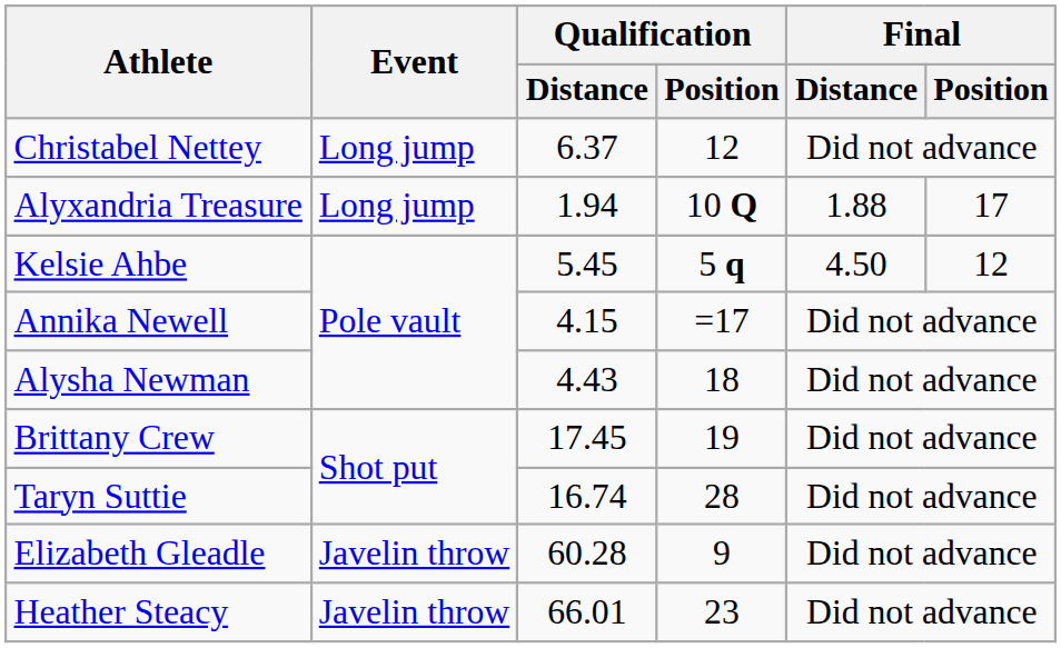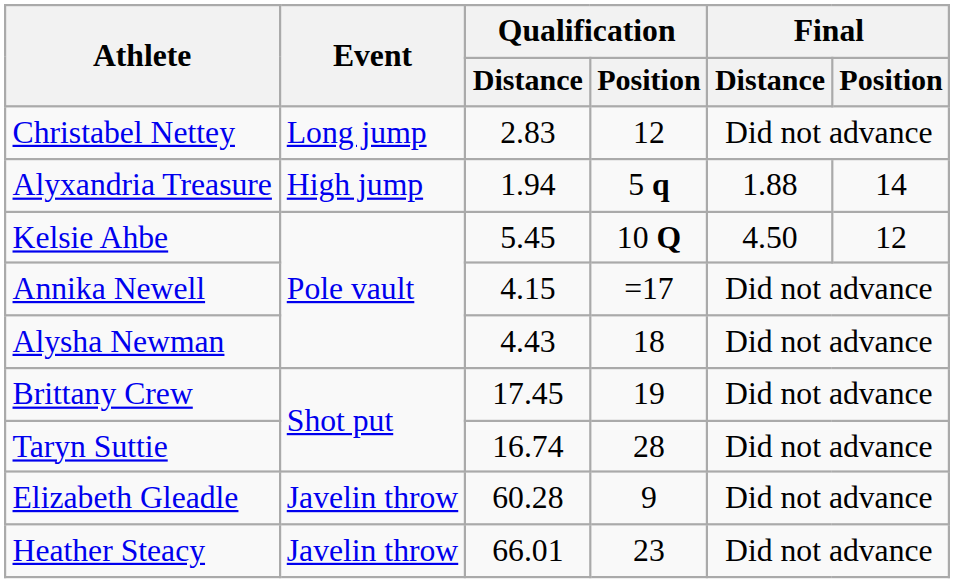Christabel Nettey | Qualification / Distance: 6.37 -> 2.83
Alyxandria Treasure | Event: Long jump -> High jump
Alyxandria Treasure | Qualification / Position: 10 Q -> 5 q
Alyxandria Treasure | Final / Position: 17 -> 14
Kelsie Ahbe | Qualification / Position: 5 q -> 10 Q
